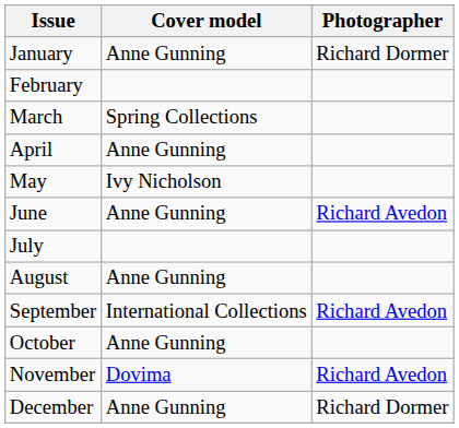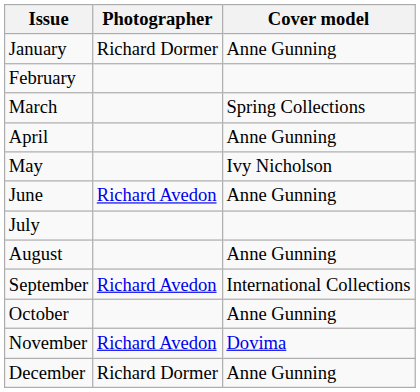columns swapped: Cover model <-> Photographer
